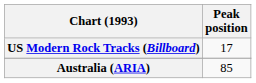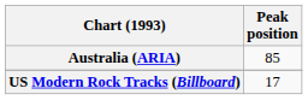rows swapped: Australia (ARIA) <-> US Modern Rock Tracks (Billboard)
